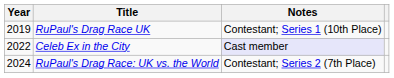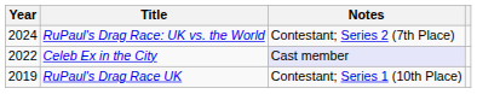rows swapped: RuPaul's Drag Race UK <-> RuPaul's Drag Race: UK vs. the World
